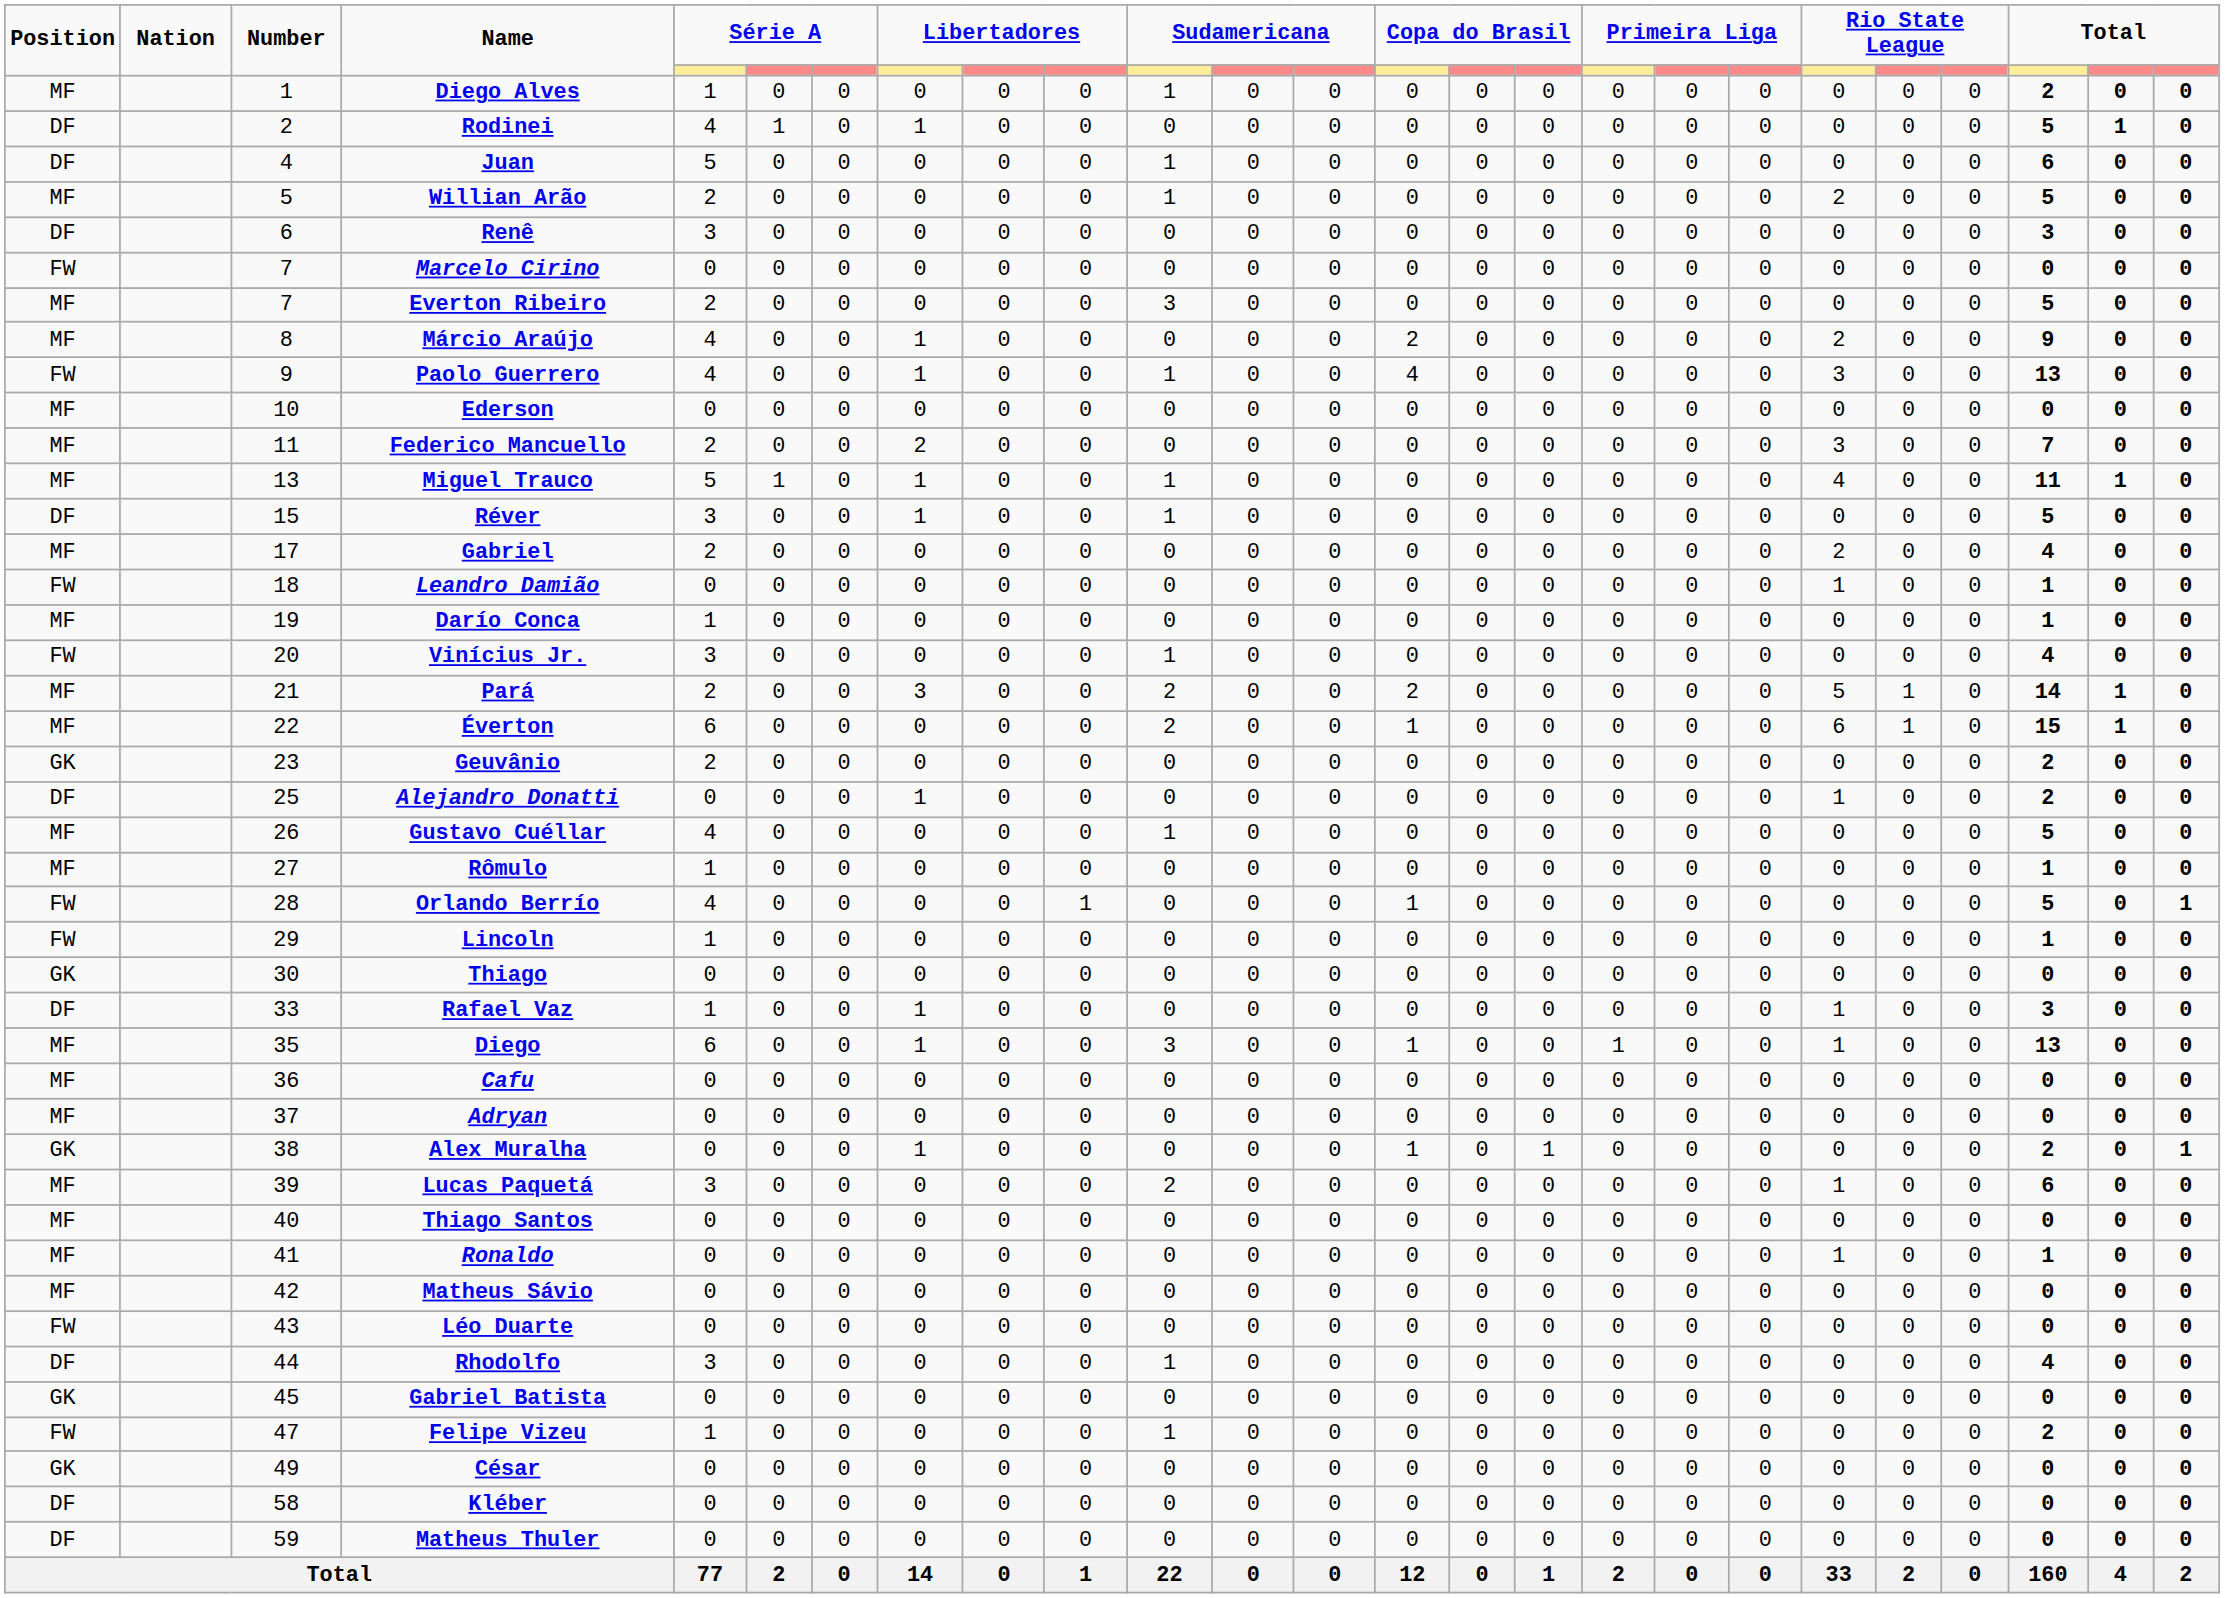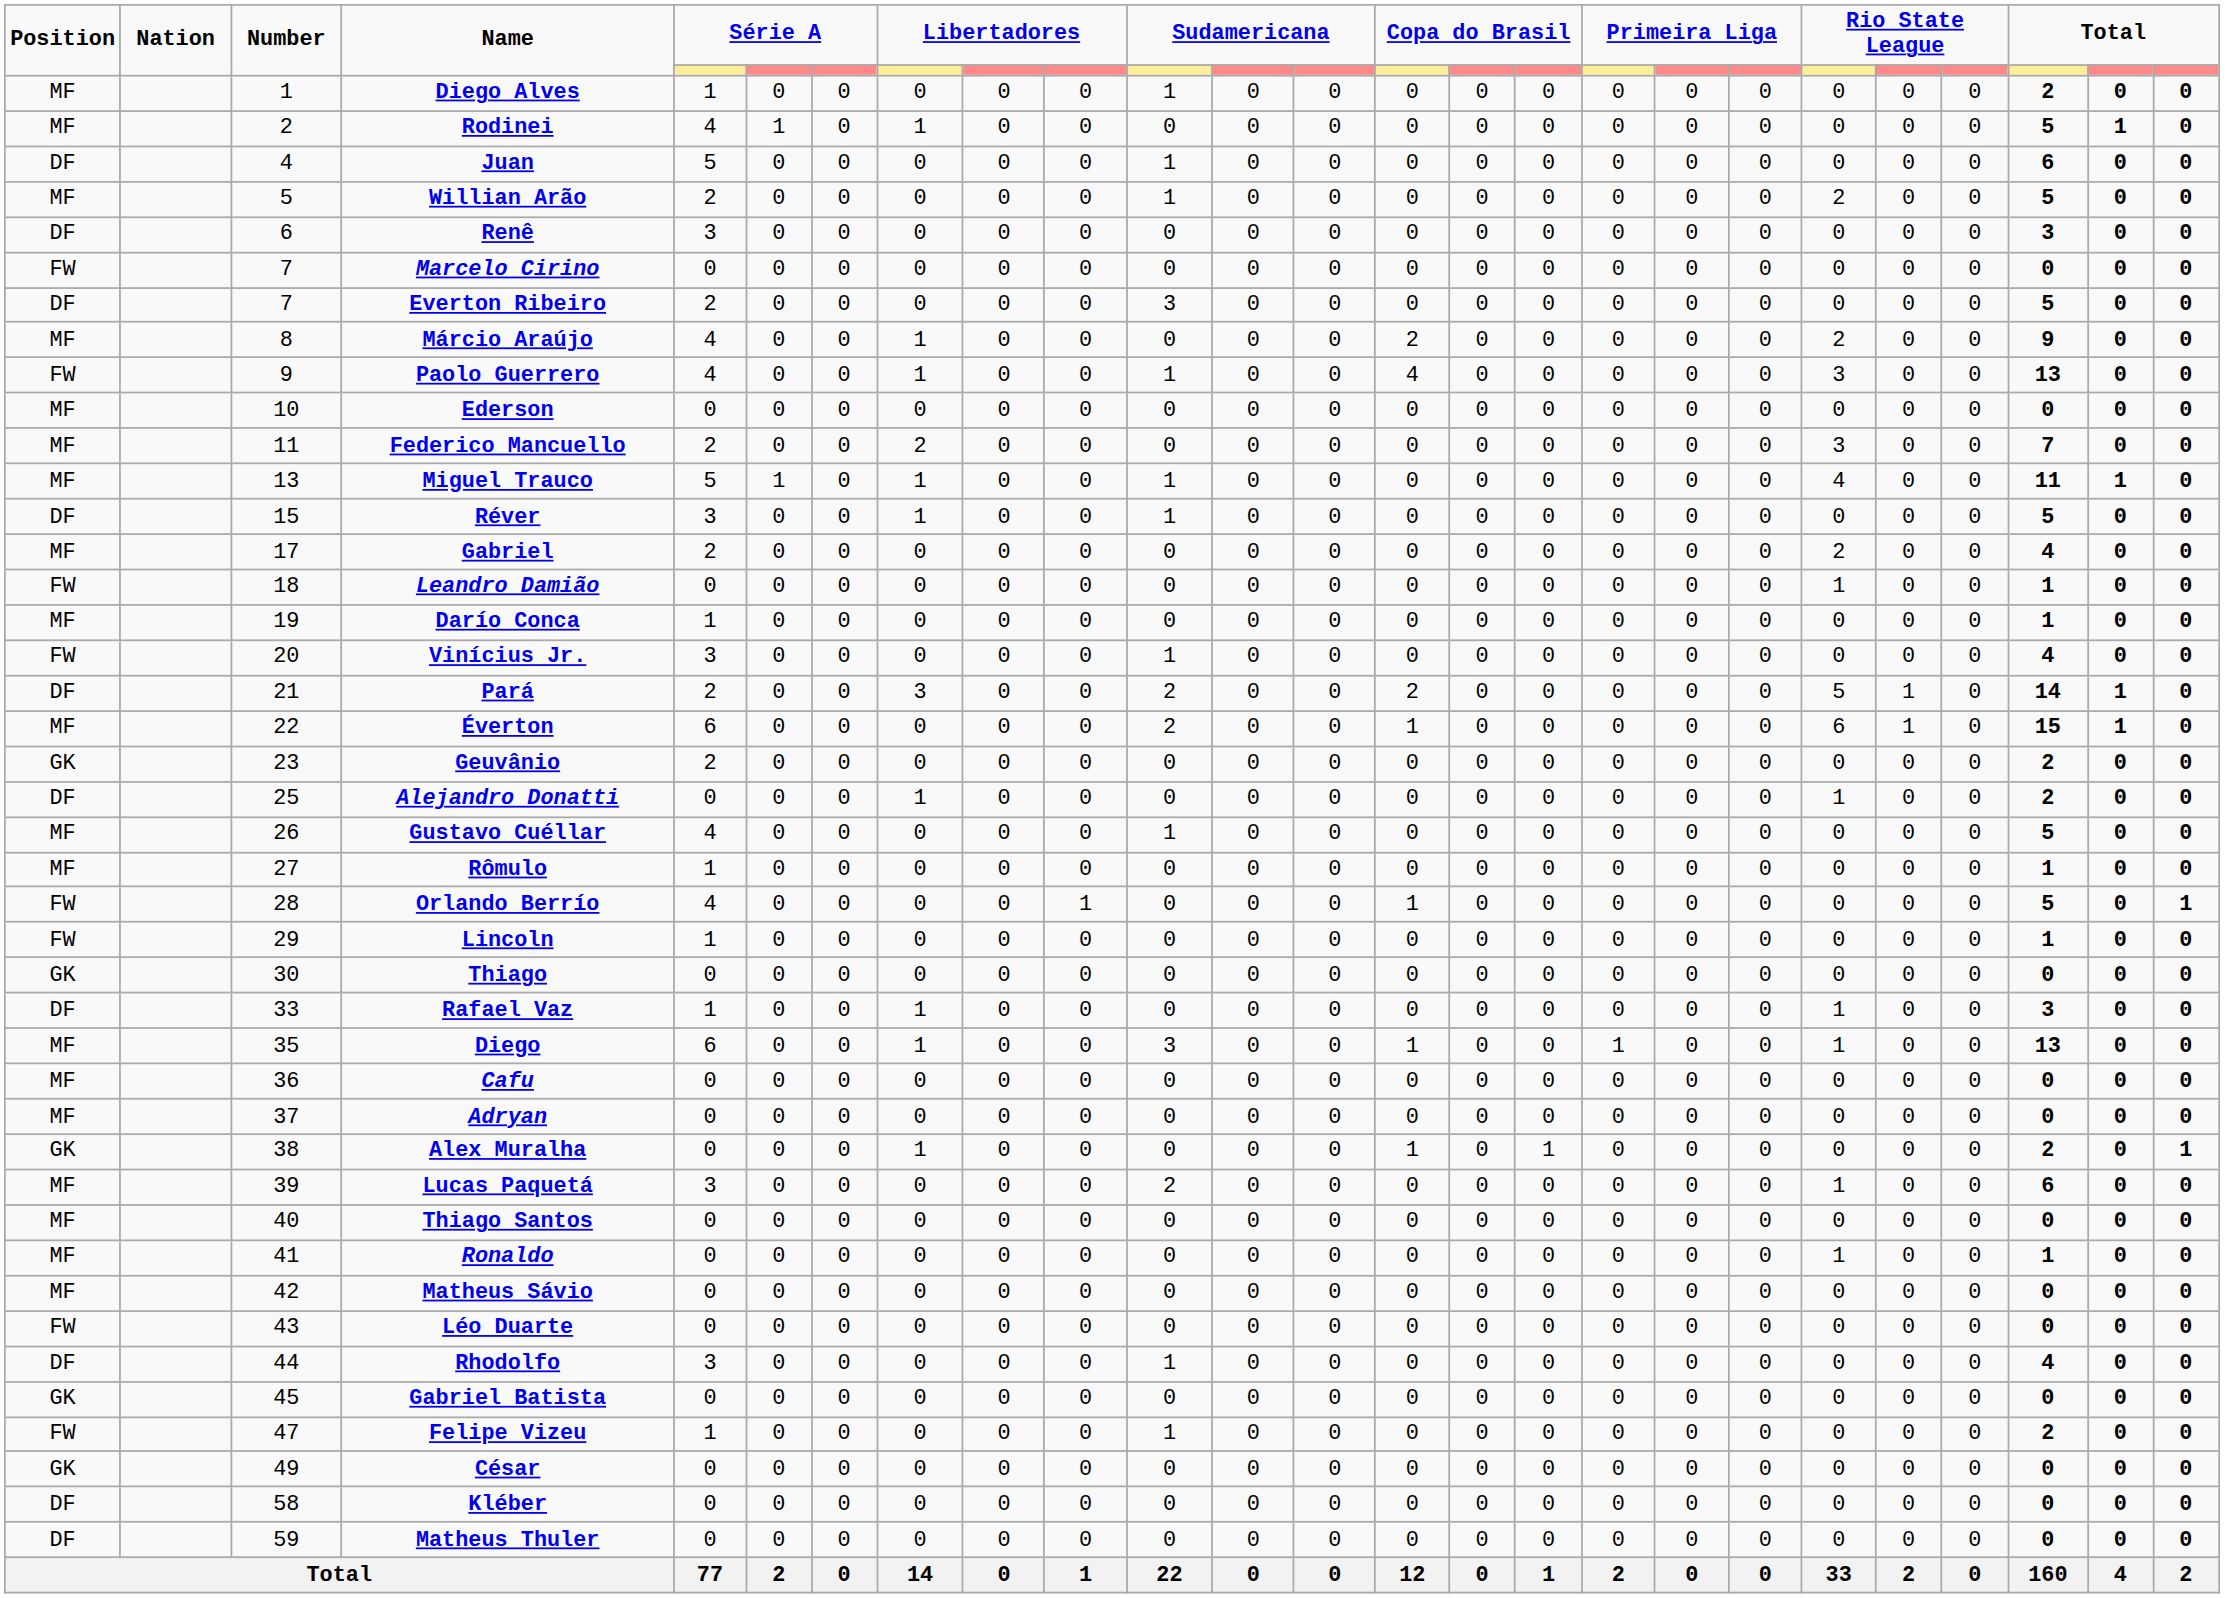Rodinei | Position: DF -> MF
Everton Ribeiro | Position: MF -> DF
Pará | Position: MF -> DF
